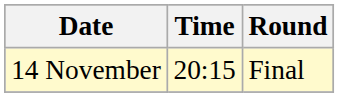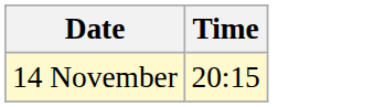- column: Round | Final
